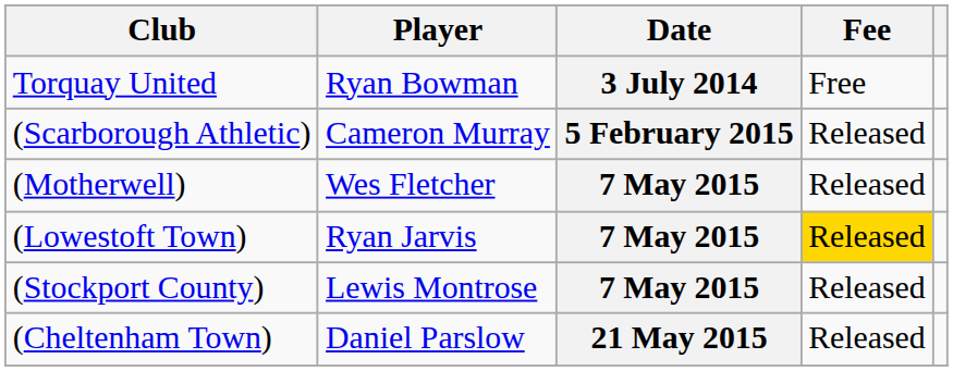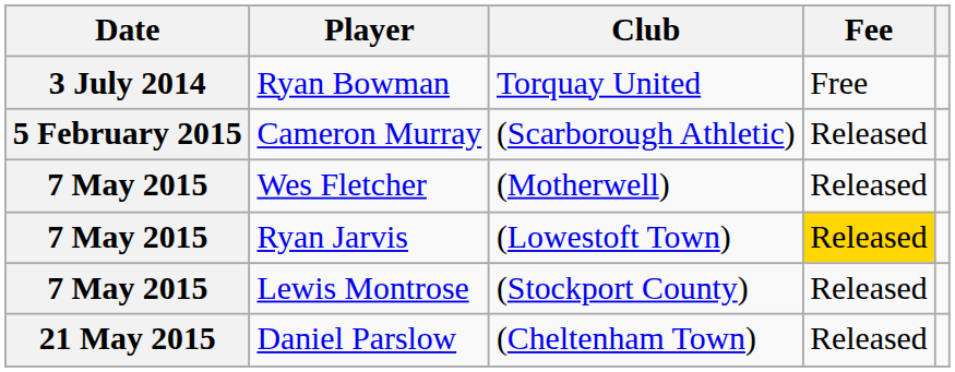columns swapped: Date <-> Club
